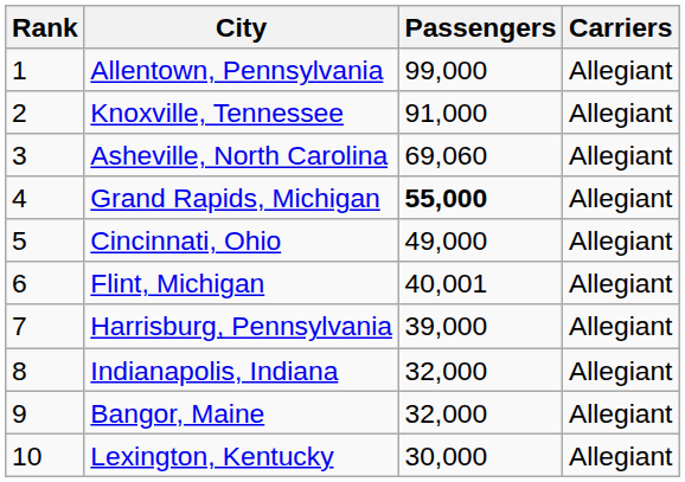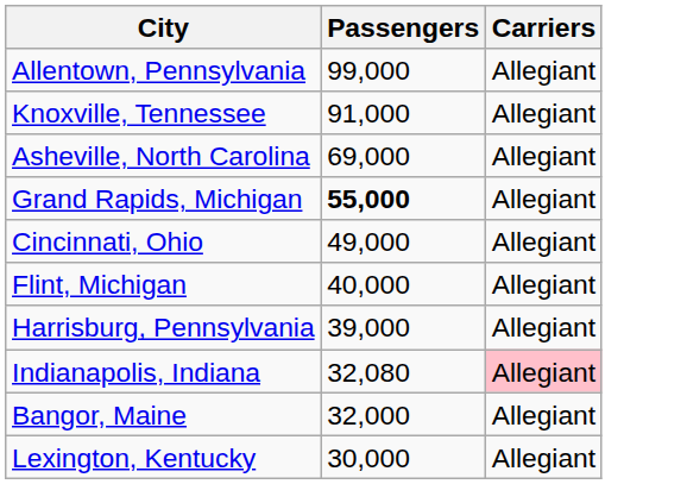- column: Rank | 1 | 2 | 3 | 4 | 5 | 6 | 7 | 8 | 9 | 10
Asheville, North Carolina | Passengers: 69,060 -> 69,000
Flint, Michigan | Passengers: 40,001 -> 40,000
Indianapolis, Indiana | Passengers: 32,000 -> 32,080
Indianapolis, Indiana | Carriers: no background -> pink background
